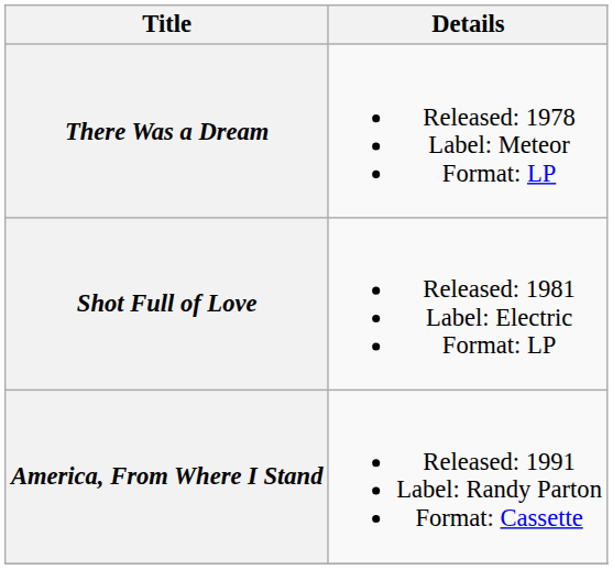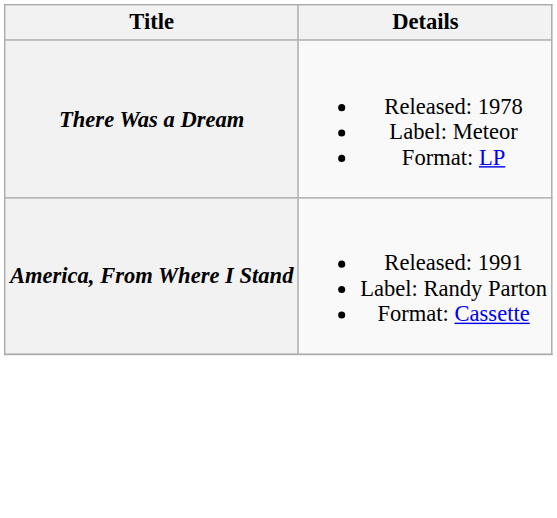- row: Shot Full of Love | Released: 1981 Label: Electric Format: LP
